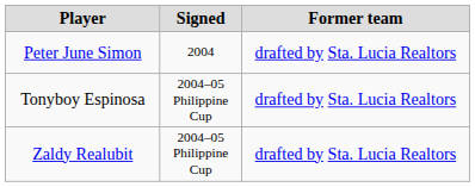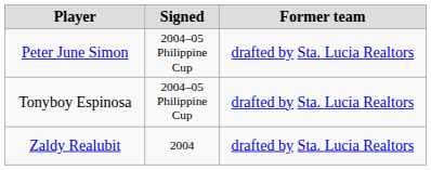Peter June Simon | Signed: 2004 -> 2004–05 Philippine Cup
Zaldy Realubit | Signed: 2004–05 Philippine Cup -> 2004
